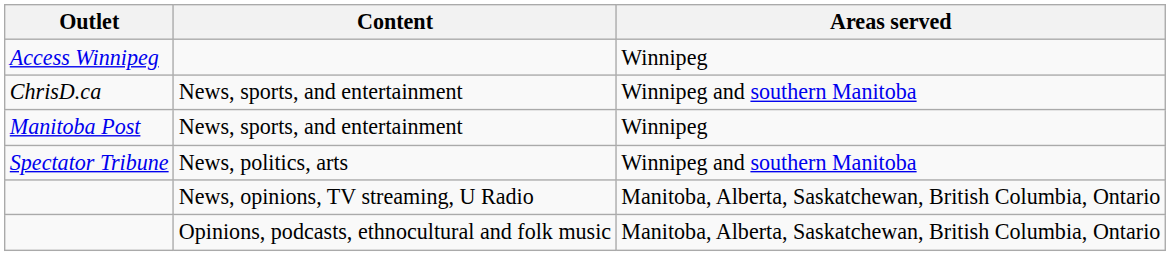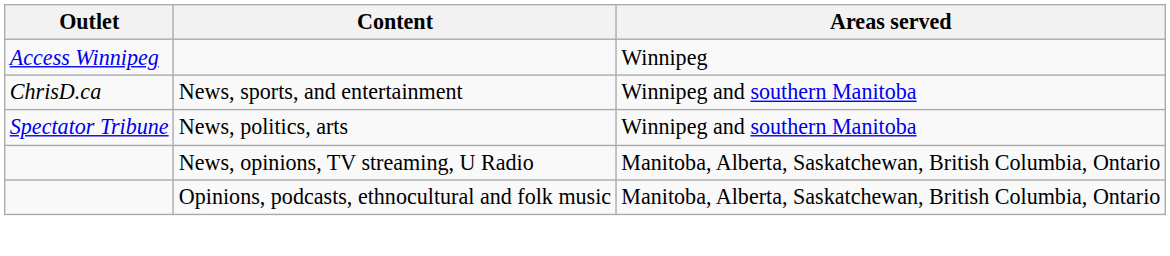- row: Manitoba Post | News, sports, and entertainment | Winnipeg
